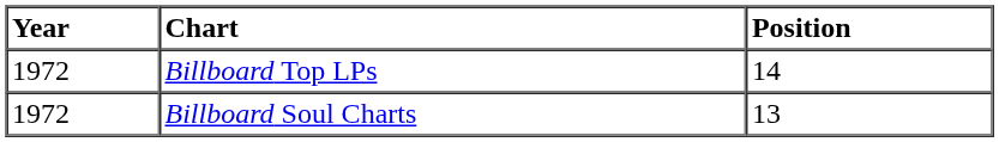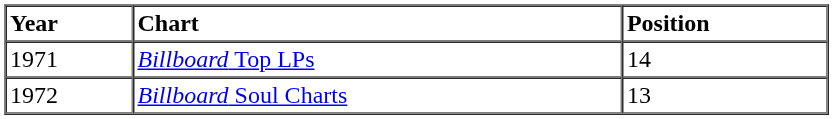Billboard Top LPs | Year: 1972 -> 1971
